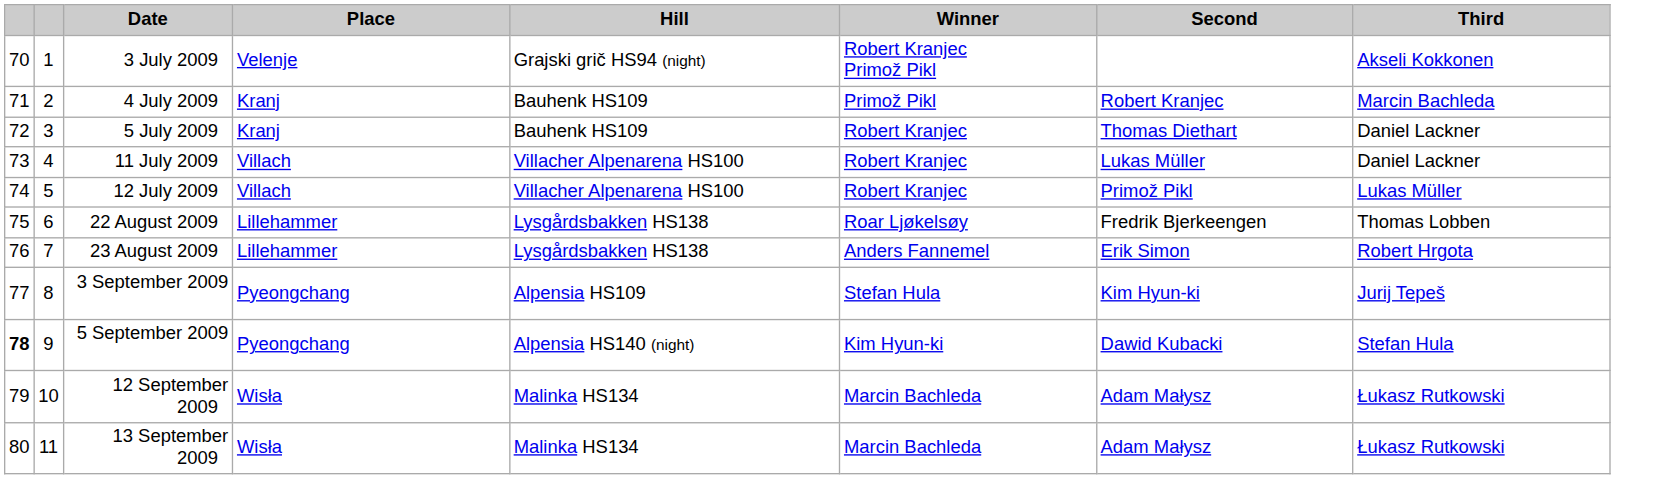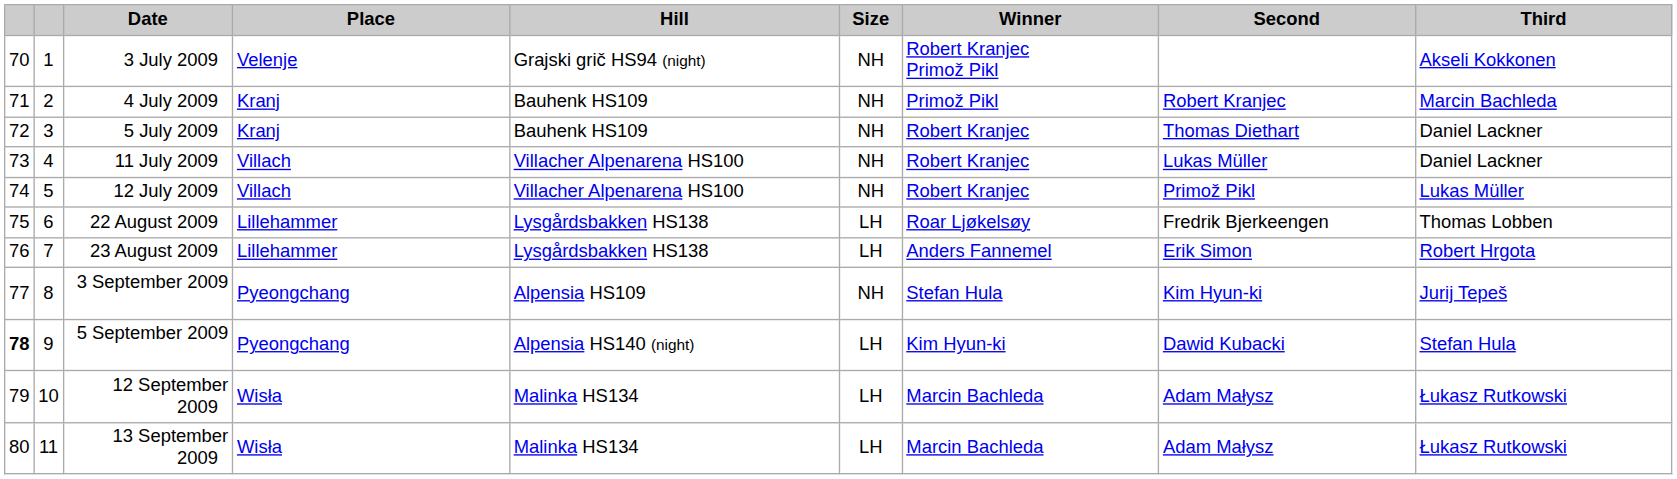+ column: Size | NH | NH | NH | NH | NH | LH | LH | NH | LH | LH | LH
